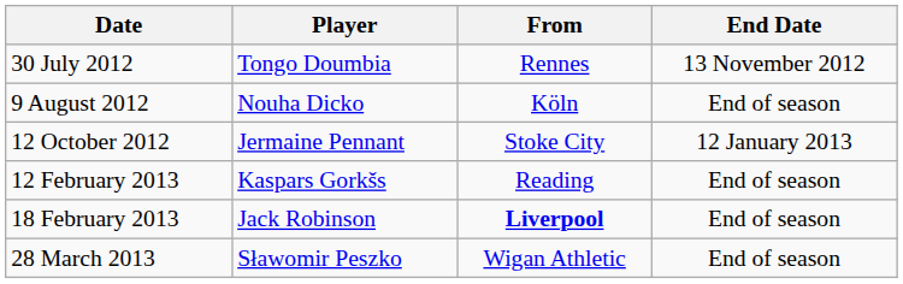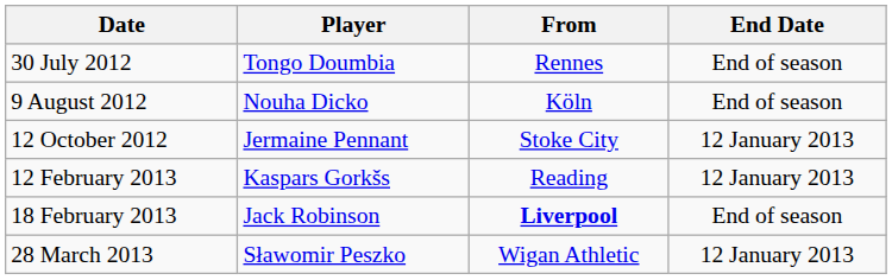30 July 2012 | End Date: 13 November 2012 -> End of season
12 February 2013 | End Date: End of season -> 12 January 2013
28 March 2013 | End Date: End of season -> 12 January 2013
